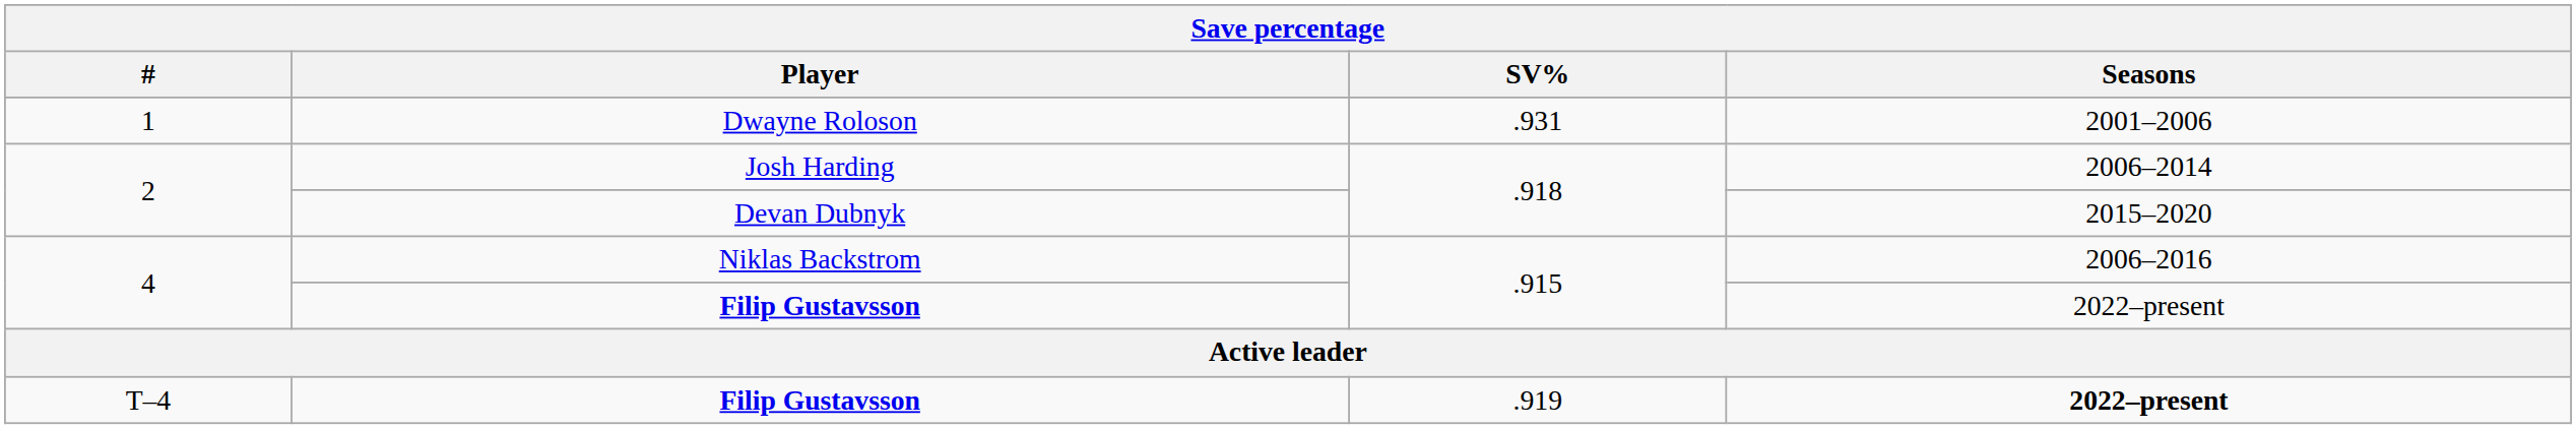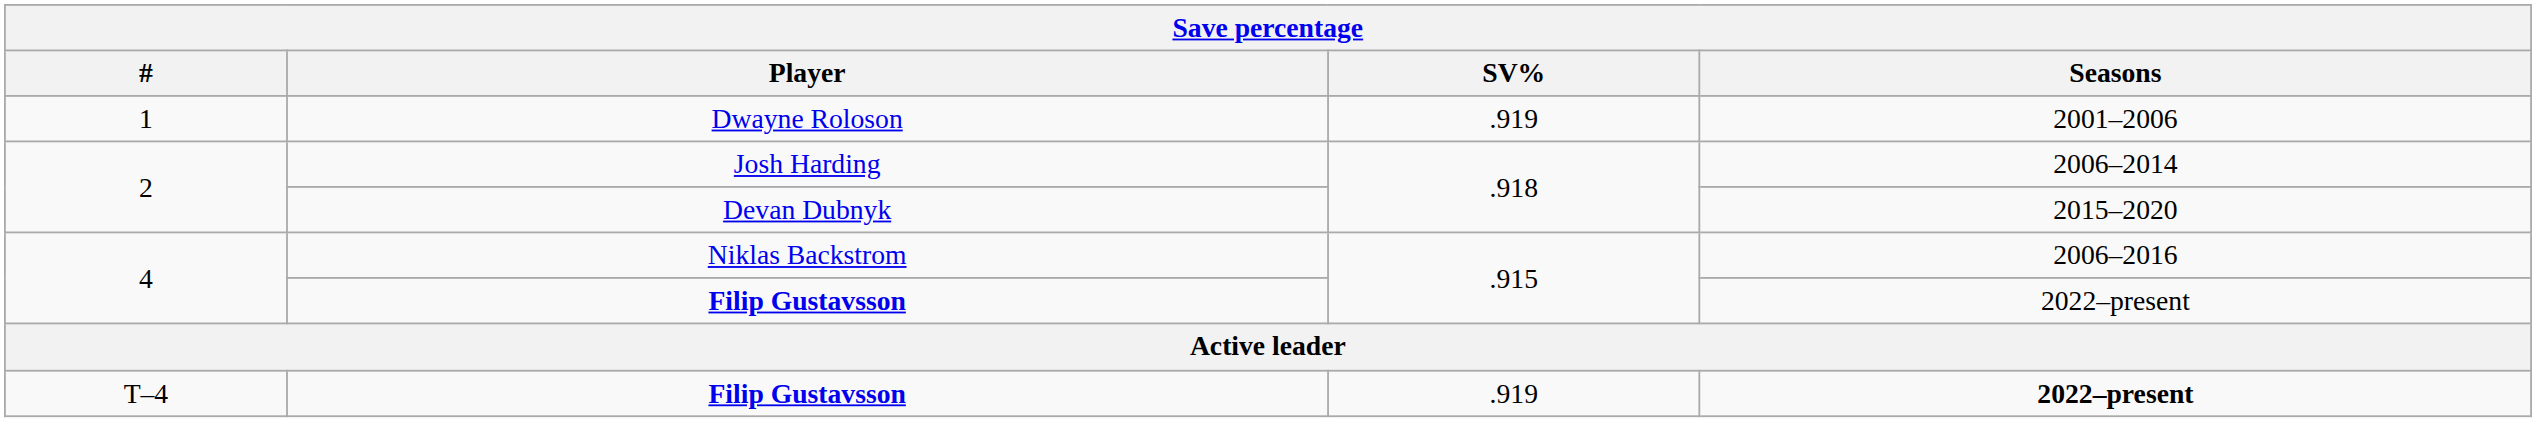Dwayne Roloson | SV%: .931 -> .919
